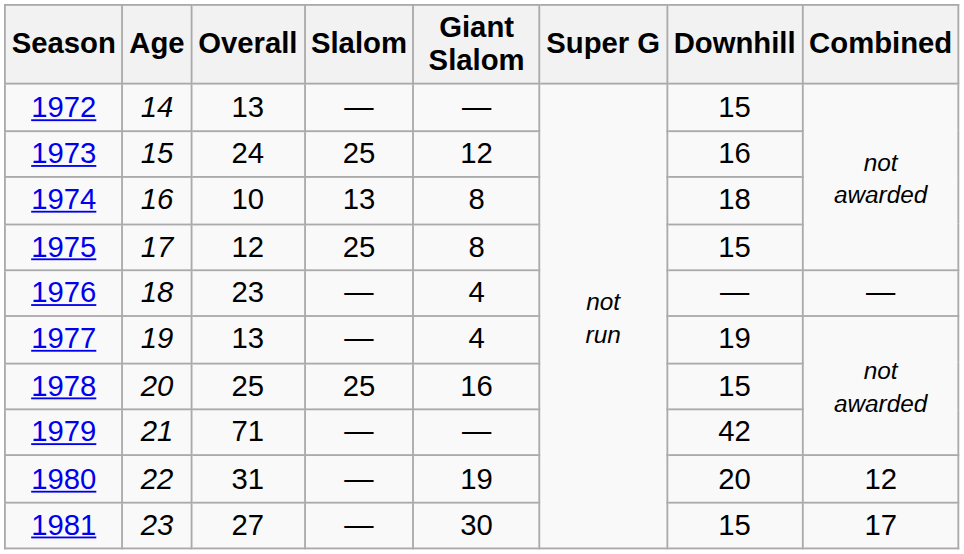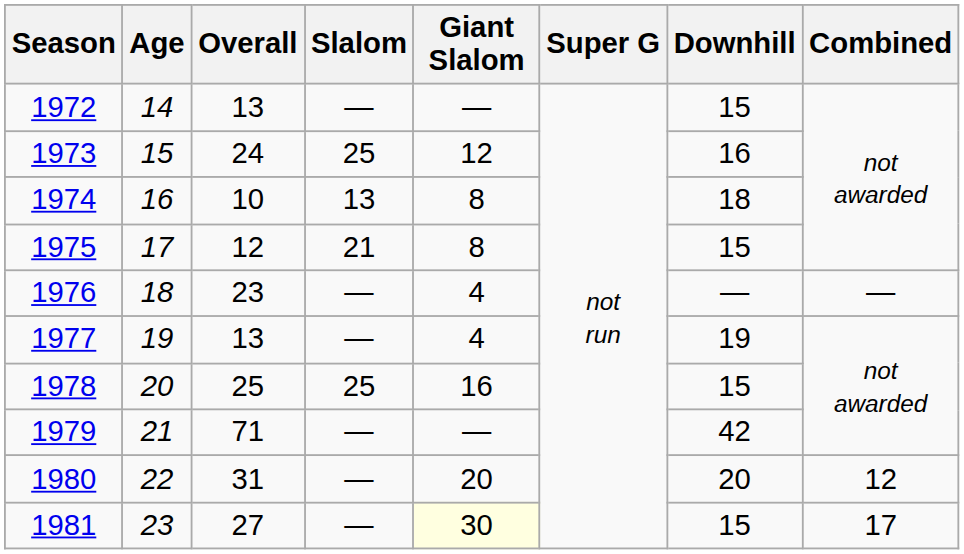1975 | Slalom: 25 -> 21
1980 | Giant Slalom: 19 -> 20
1981 | Giant Slalom: no background -> lightyellow background
